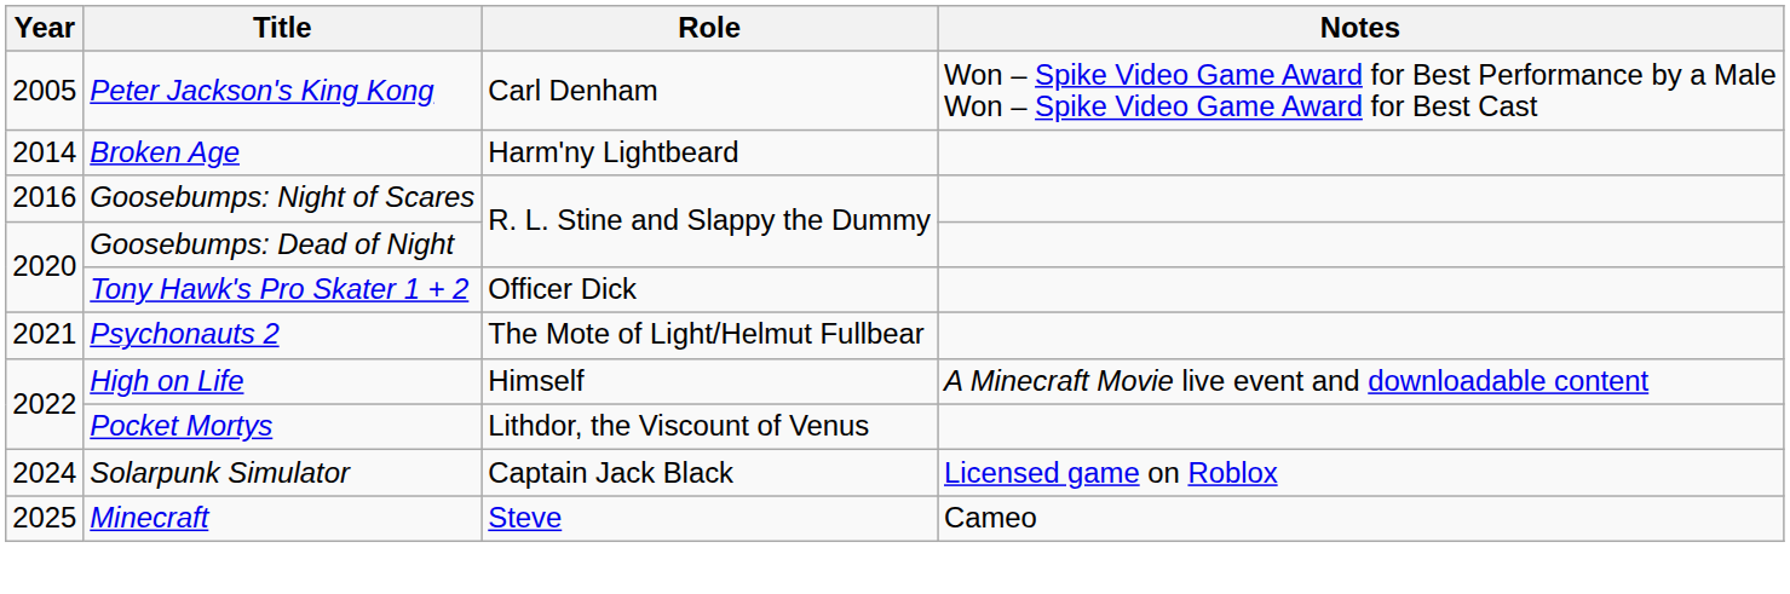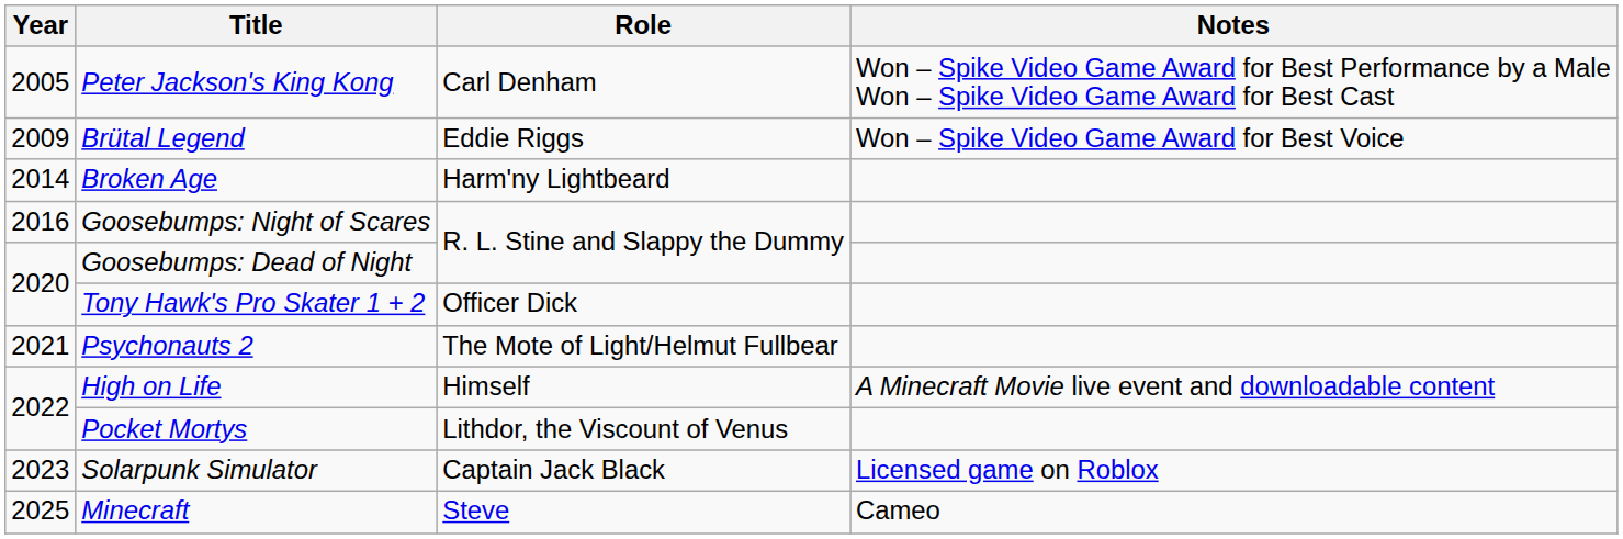+ row: 2009 | Brütal Legend | Eddie Riggs | Won – Spike Video Game Award for Best Voice
Solarpunk Simulator | Year: 2024 -> 2023
